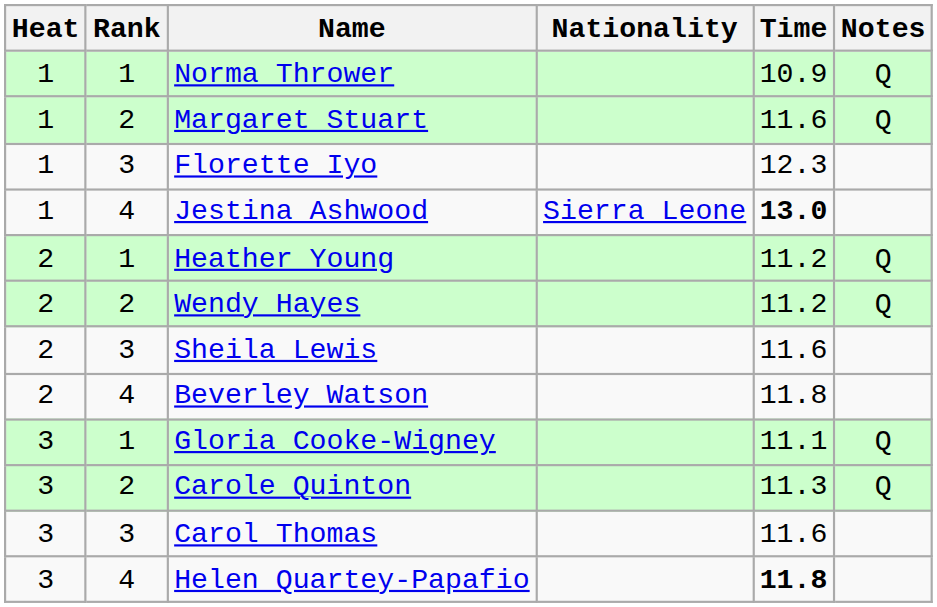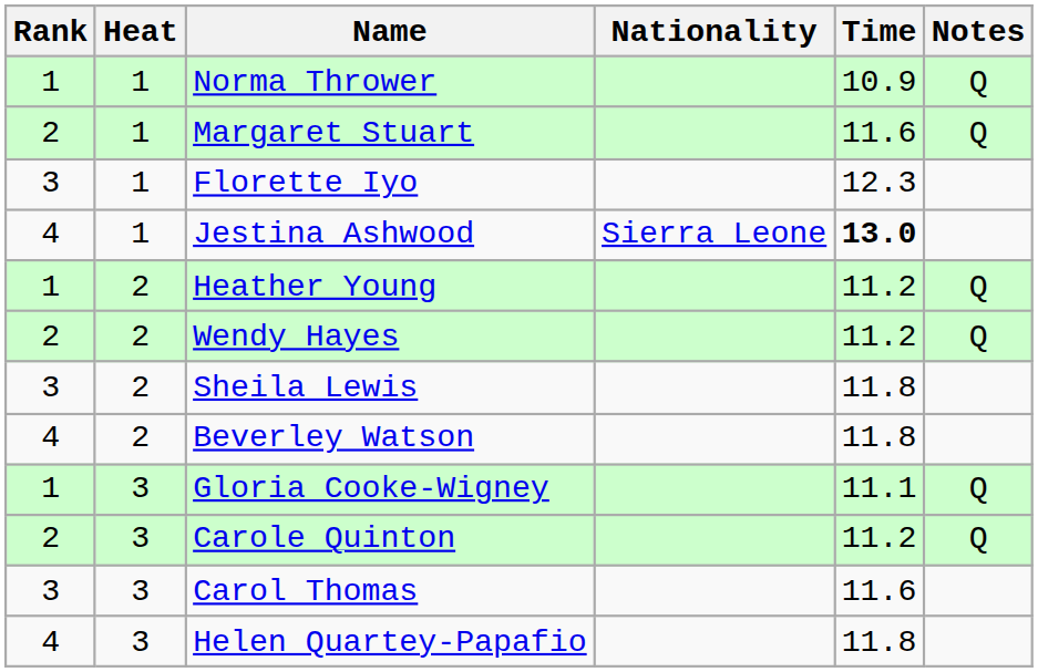columns swapped: Rank <-> Heat
Sheila Lewis | Time: 11.6 -> 11.8
Carole Quinton | Time: 11.3 -> 11.2
Helen Quartey-Papafio | Time: bold -> normal
